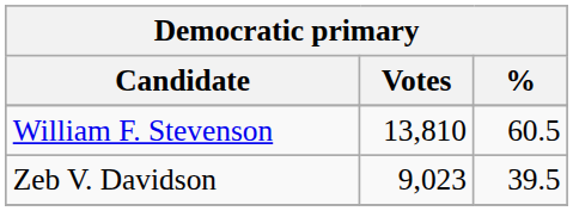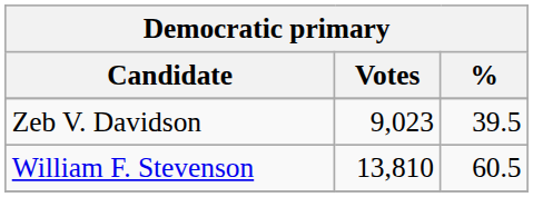rows swapped: William F. Stevenson <-> Zeb V. Davidson
